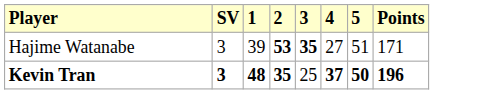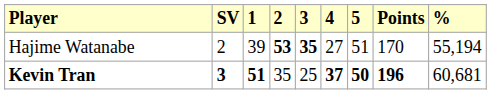+ column: % | 55,194 | 60,681
Hajime Watanabe | SV: 3 -> 2
Hajime Watanabe | Points: 171 -> 170
Kevin Tran | 1: 48 -> 51
Kevin Tran | 2: bold -> normal
